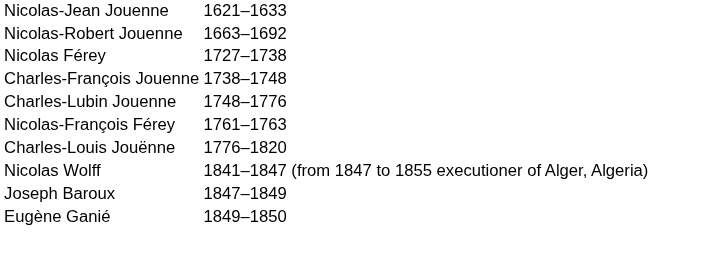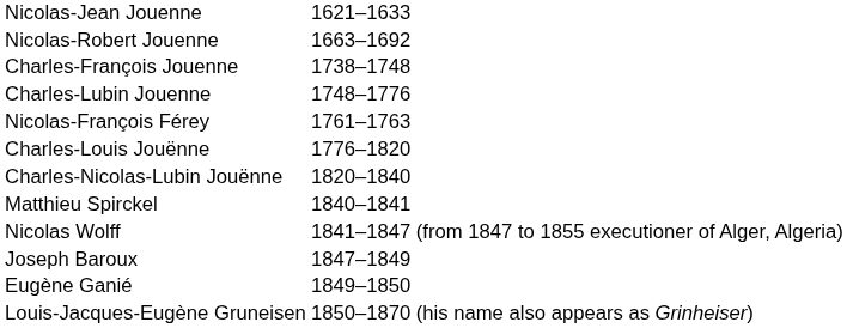- row: Nicolas Férey | 1727–1738
+ row: Charles-Nicolas-Lubin Jouënne | 1820–1840
+ row: Matthieu Spirckel | 1840–1841
+ row: Louis-Jacques-Eugène Gruneisen | 1850–1870 (his name also appears as Grinheiser)
